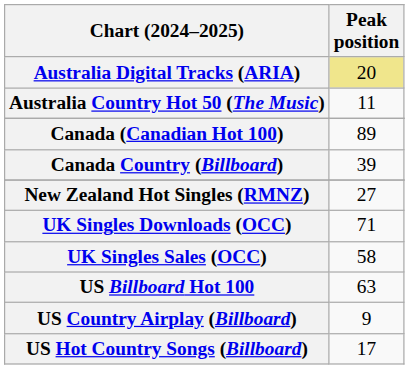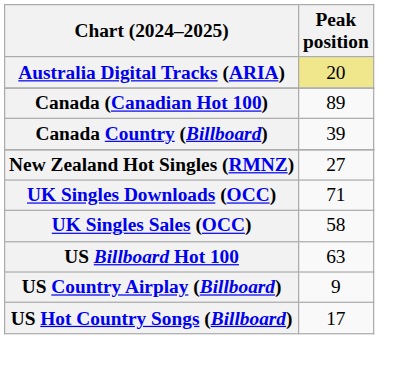- row: Australia Country Hot 50 (The Music) | 11
